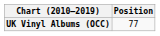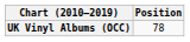UK Vinyl Albums (OCC) | Position: 77 -> 78
